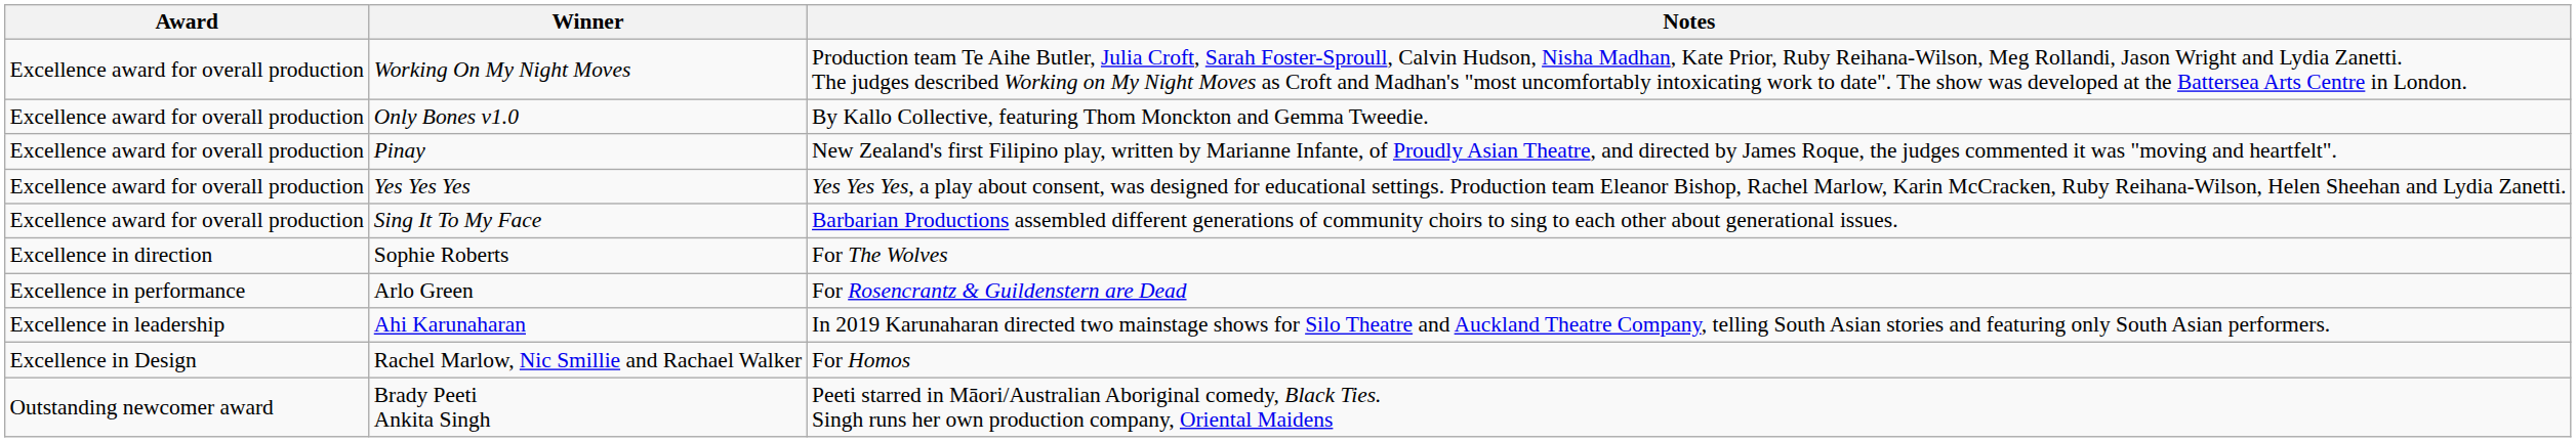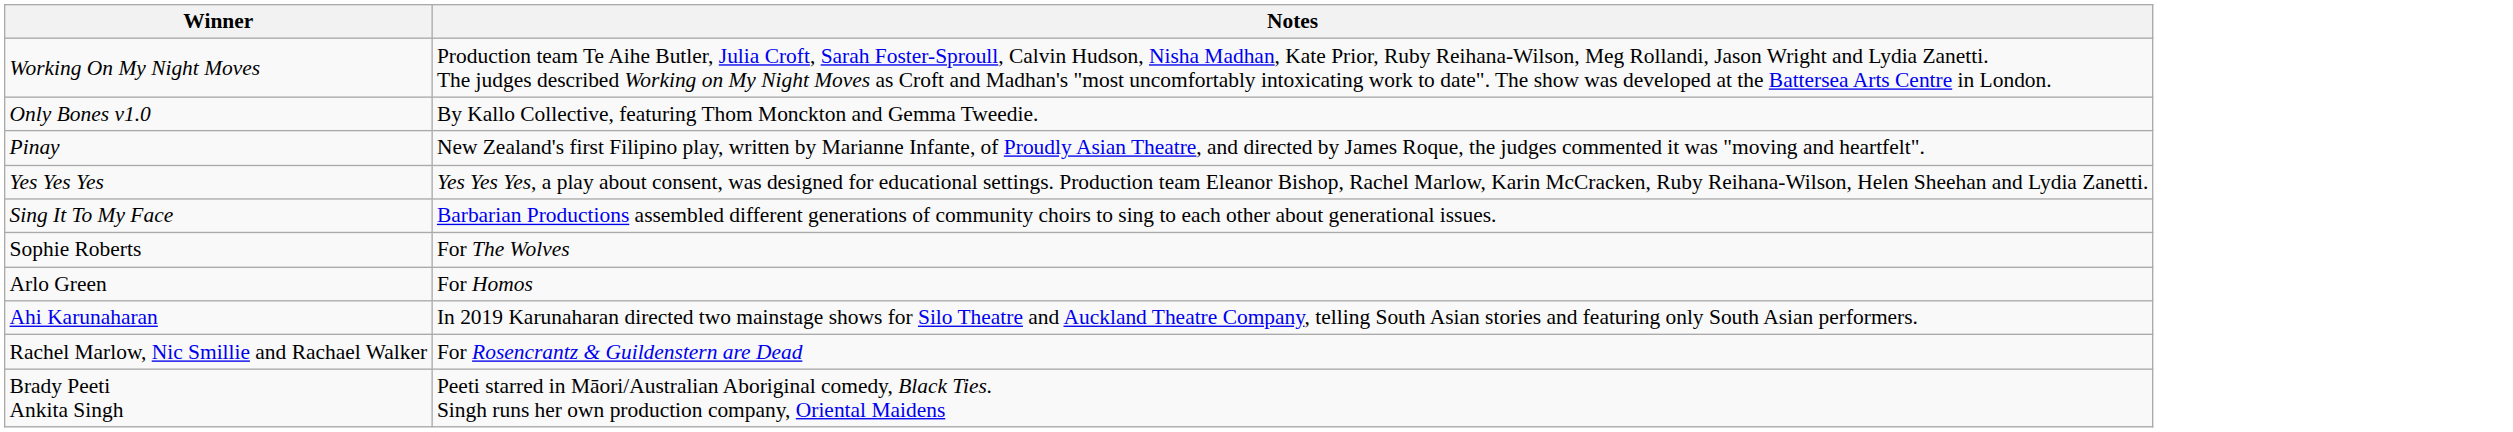- column: Award | Excellence award for overall production | Excellence award for overall production | Excellence award for overall production | Excellence award for overall production | Excellence award for overall production | Excellence in direction | Excellence in performance | Excellence in leadership | Excellence in Design | Outstanding newcomer award
Arlo Green | Notes: For Rosencrantz & Guildenstern are Dead -> For Homos
Rachel Marlow, Nic Smillie and Rachael Walker | Notes: For Homos -> For Rosencrantz & Guildenstern are Dead
